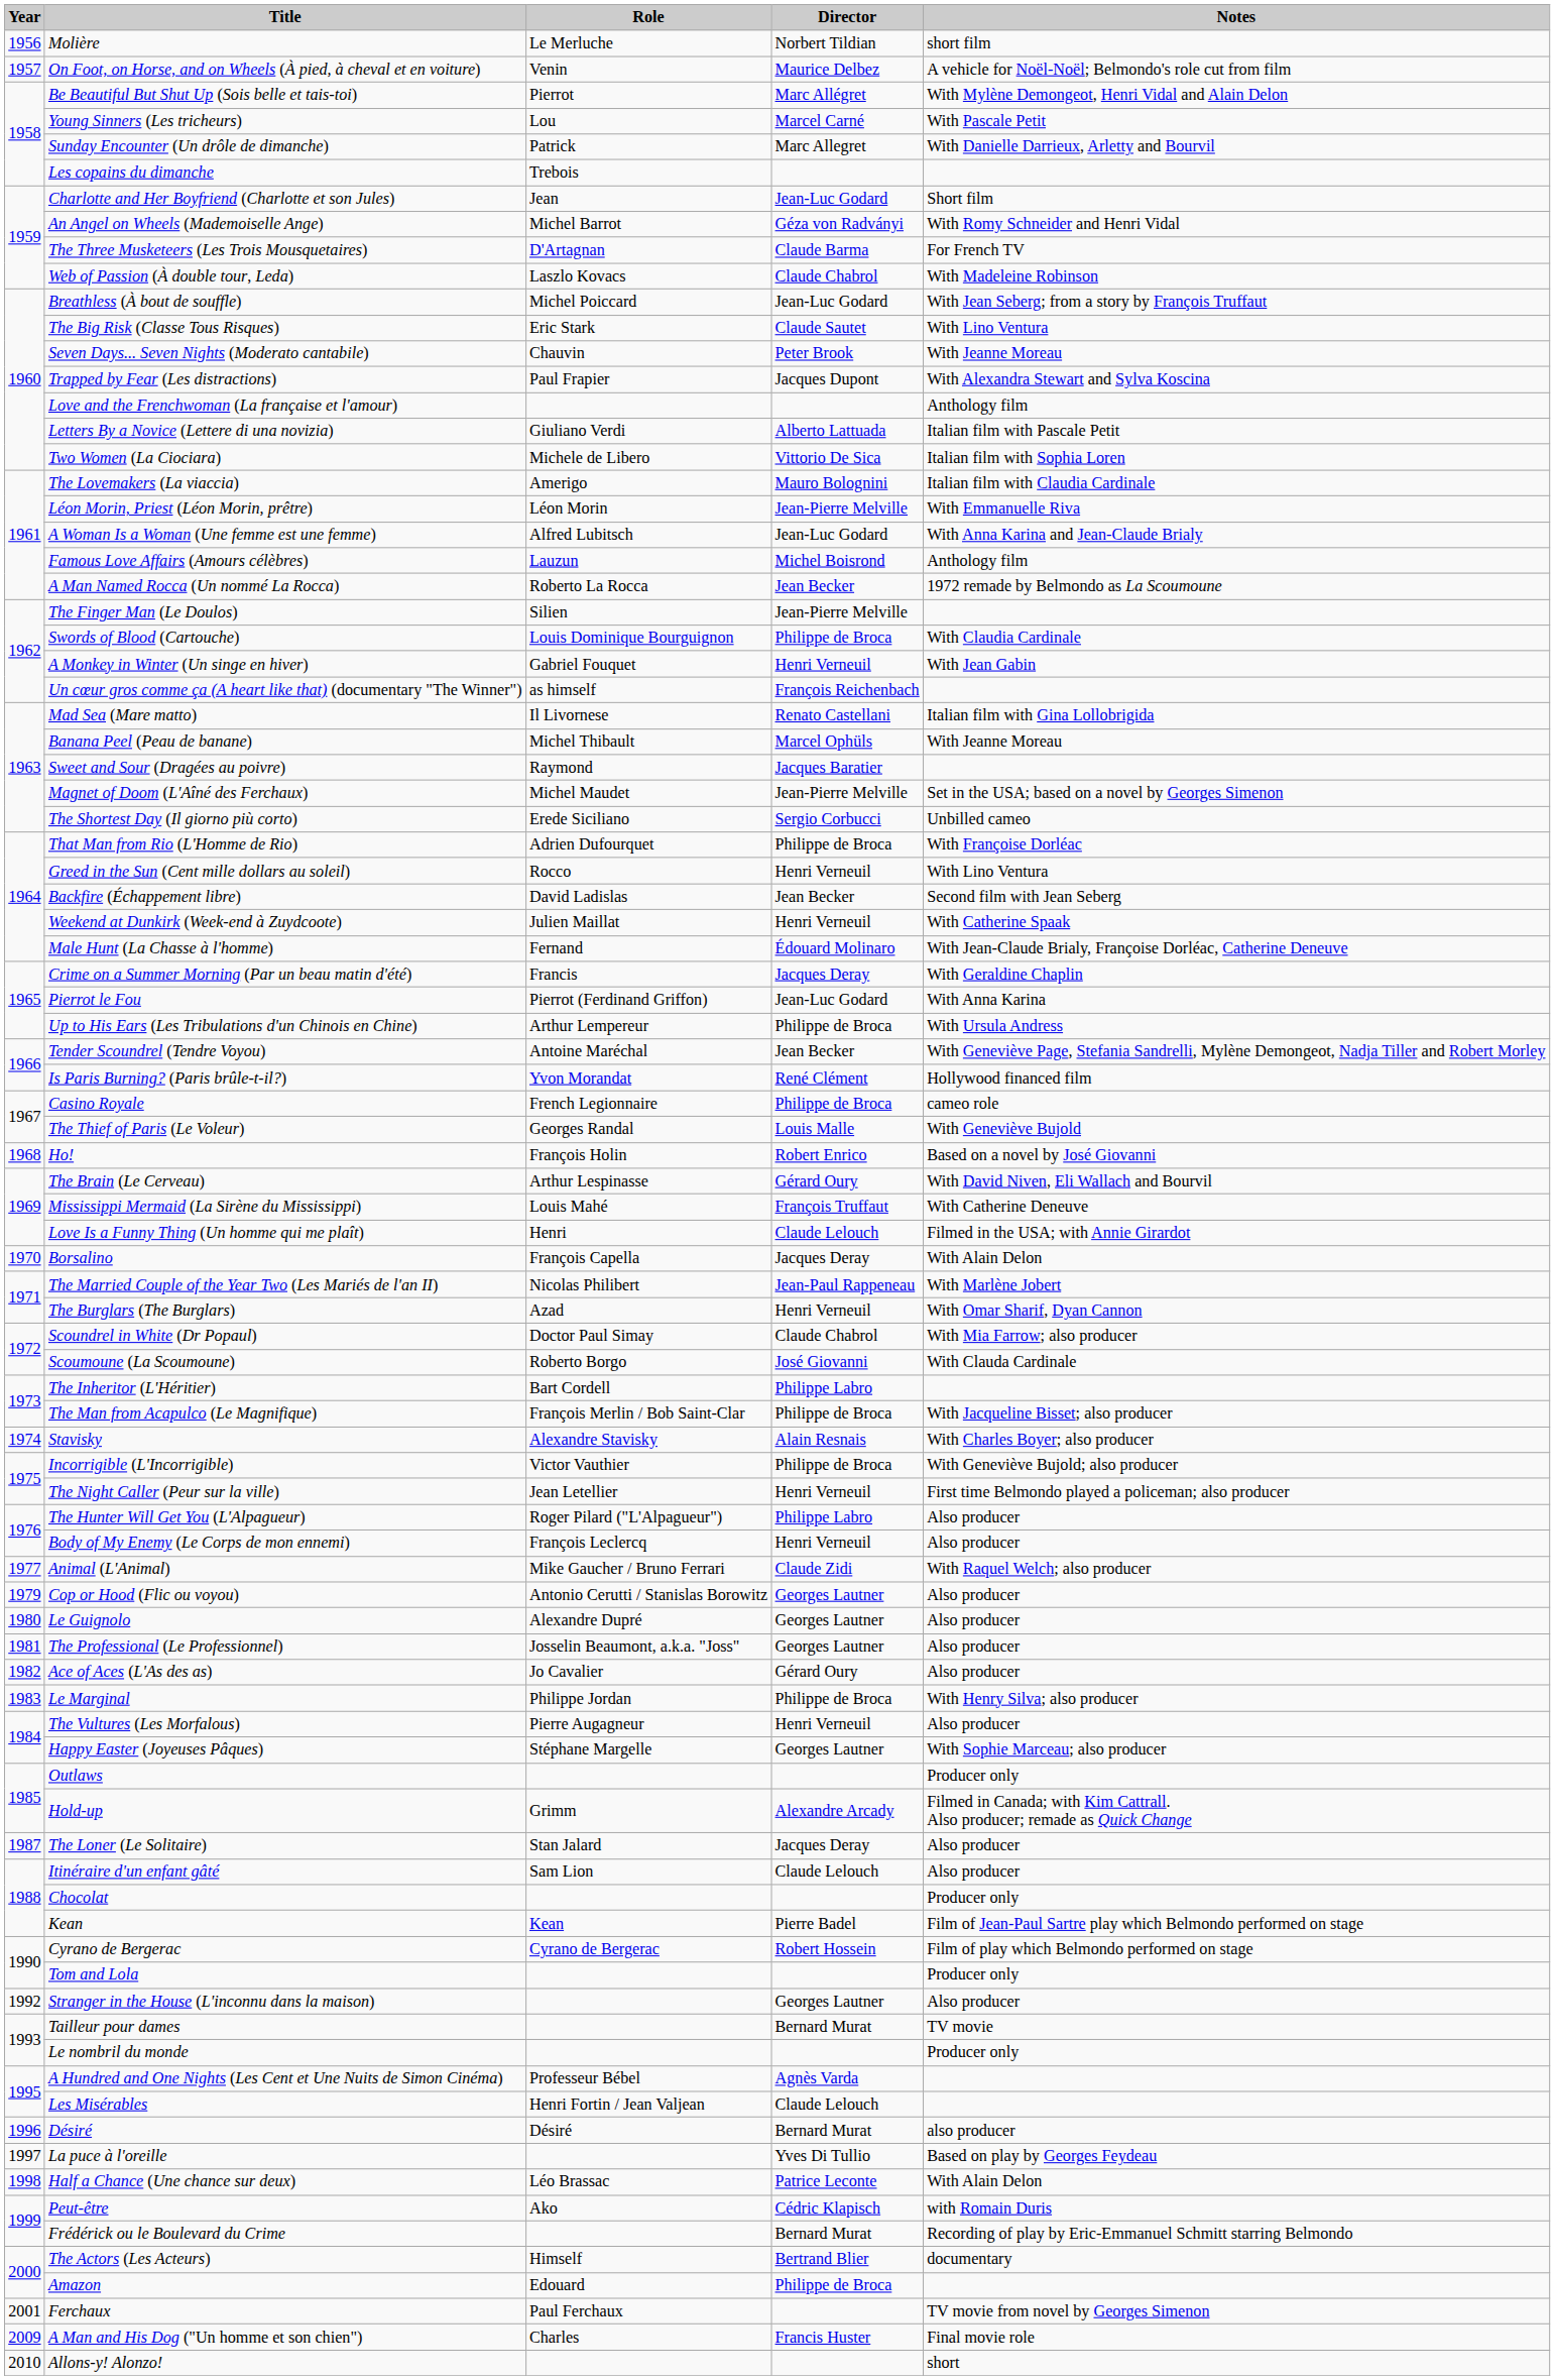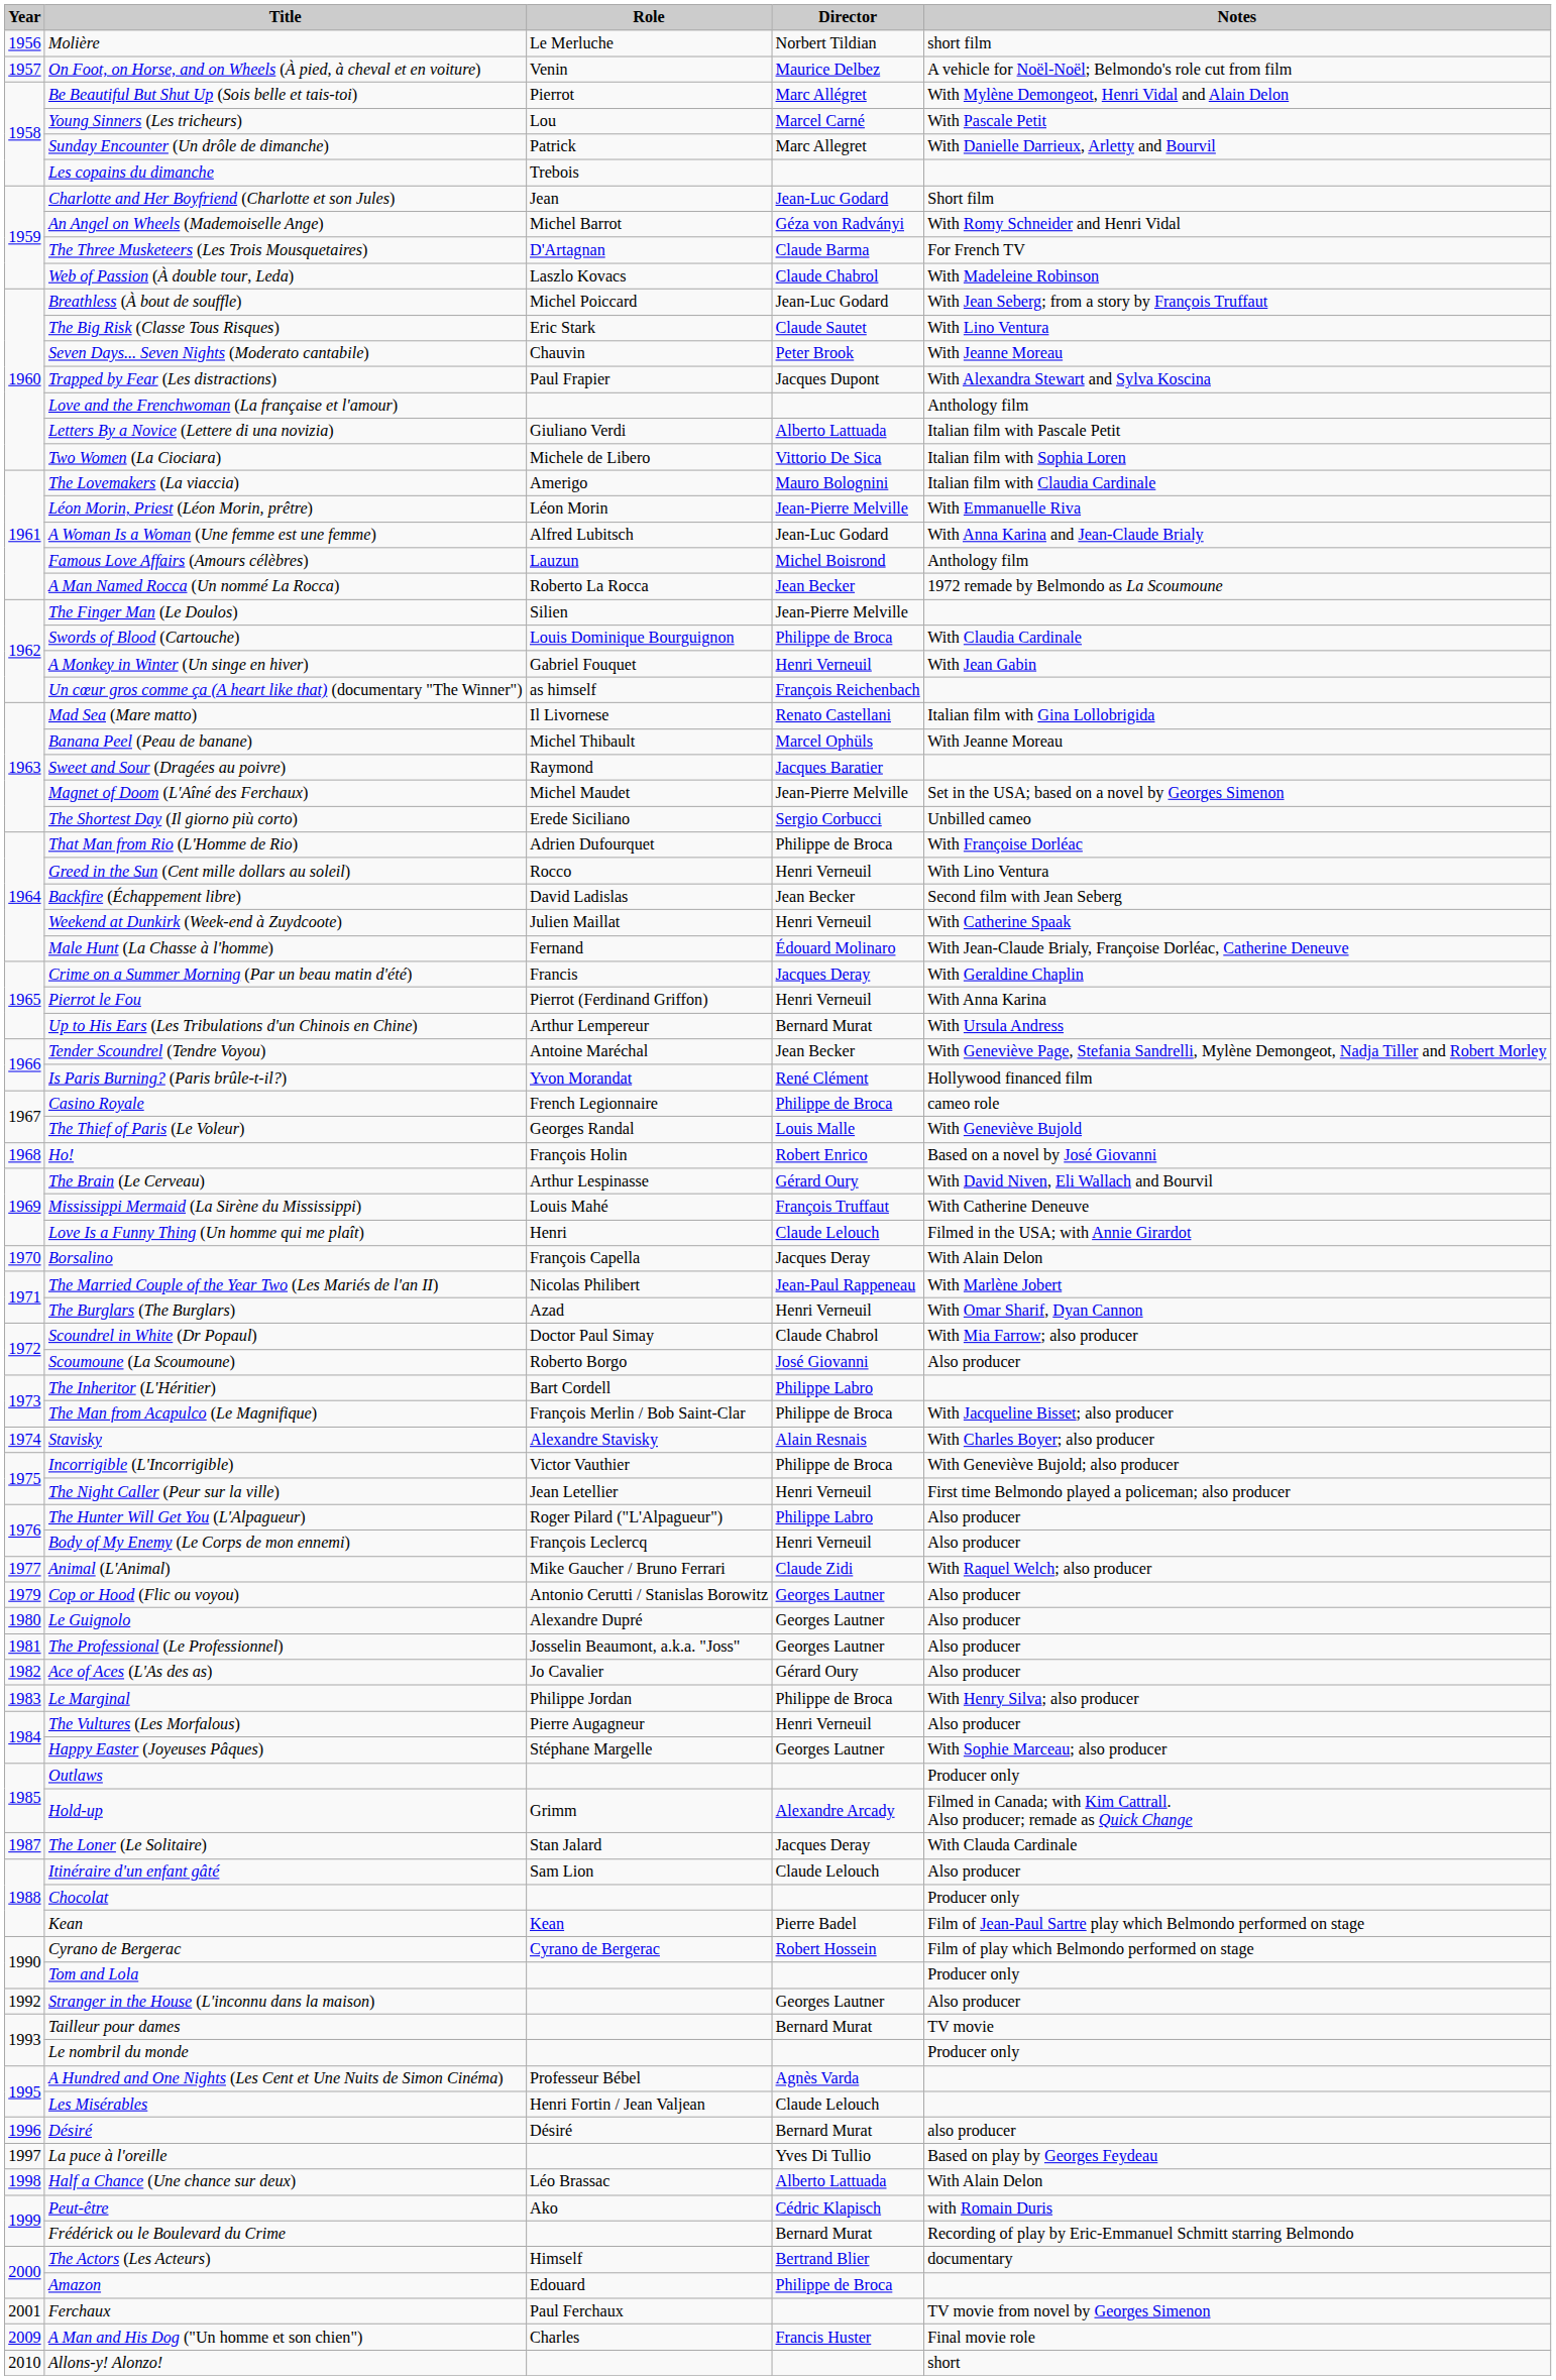Pierrot le Fou | Director: Jean-Luc Godard -> Henri Verneuil
Up to His Ears (Les Tribulations d'un Chinois en Chine) | Director: Philippe de Broca -> Bernard Murat
Scoumoune (La Scoumoune) | Notes: With Clauda Cardinale -> Also producer
The Loner (Le Solitaire) | Notes: Also producer -> With Clauda Cardinale
Half a Chance (Une chance sur deux) | Director: Patrice Leconte -> Alberto Lattuada
